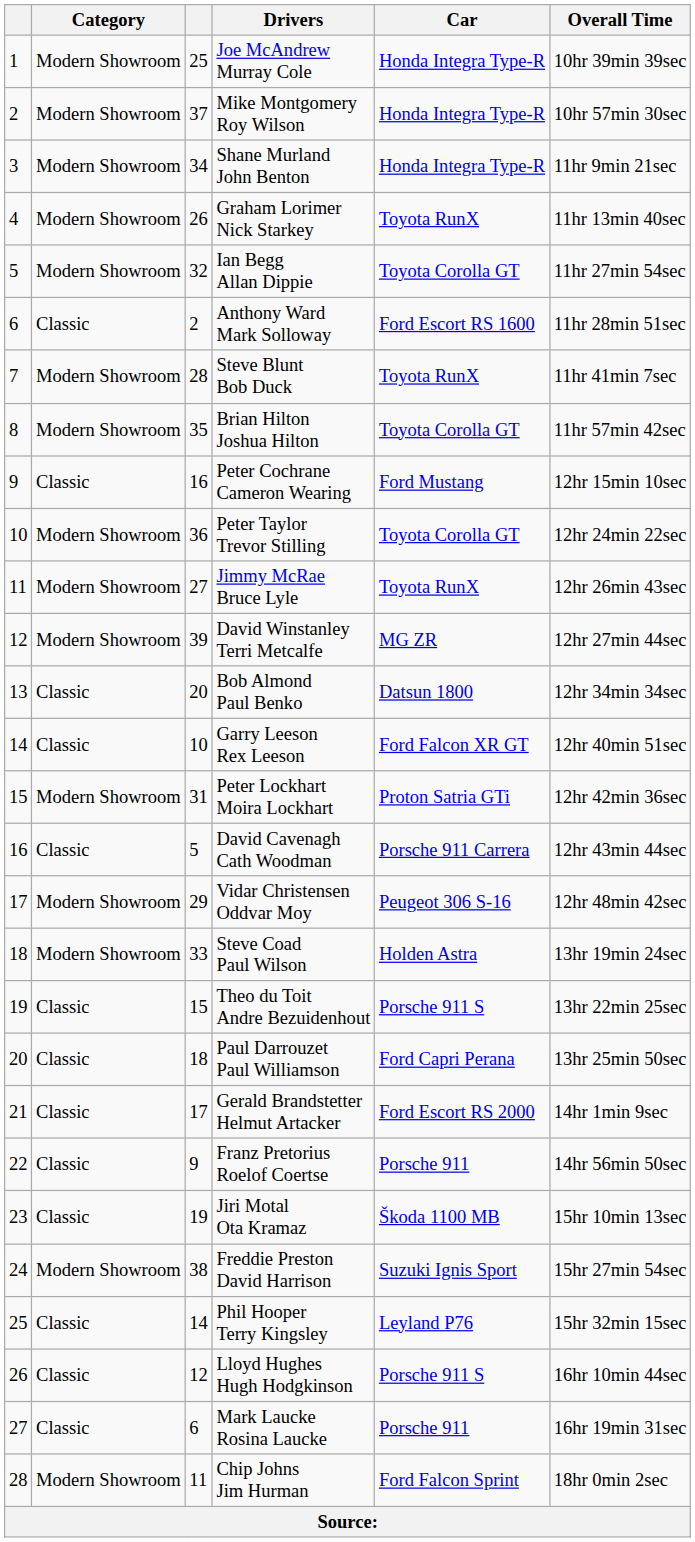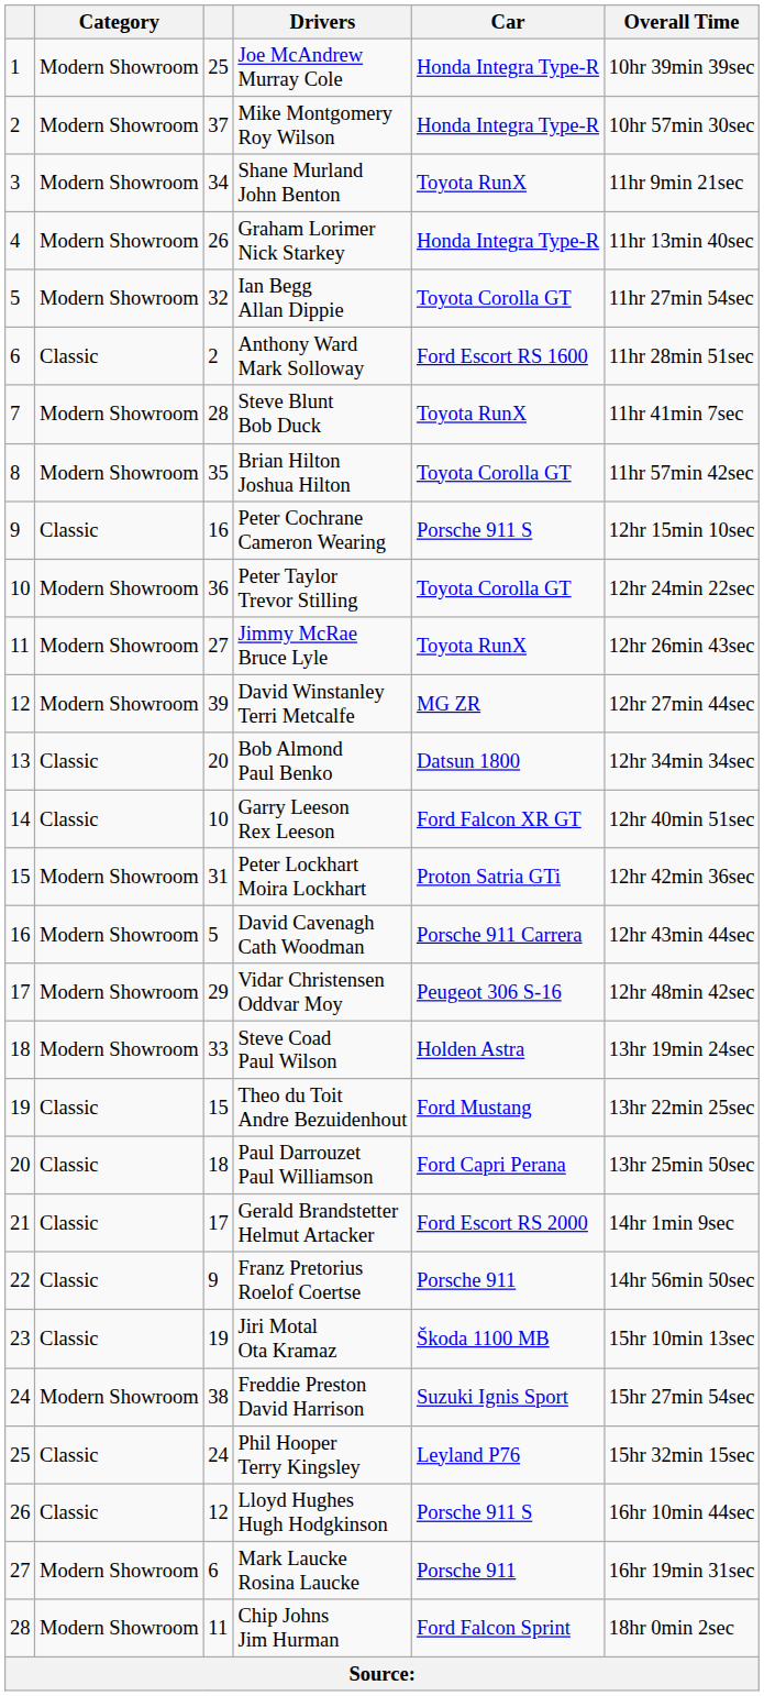Shane Murland John Benton | Car: Honda Integra Type-R -> Toyota RunX
Graham Lorimer Nick Starkey | Car: Toyota RunX -> Honda Integra Type-R
Peter Cochrane Cameron Wearing | Car: Ford Mustang -> Porsche 911 S
David Cavenagh Cath Woodman | Category: Classic -> Modern Showroom
Theo du Toit Andre Bezuidenhout | Car: Porsche 911 S -> Ford Mustang
Phil Hooper Terry Kingsley | column 3: 14 -> 24
Mark Laucke Rosina Laucke | Category: Classic -> Modern Showroom
